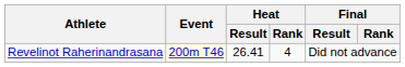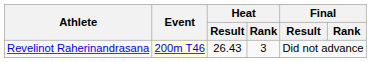Revelinot Raherinandrasana | Heat / Result: 26.41 -> 26.43
Revelinot Raherinandrasana | Heat / Rank: 4 -> 3
